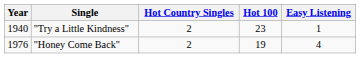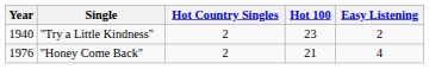"Try a Little Kindness" | Easy Listening: 1 -> 2
"Honey Come Back" | Hot 100: 19 -> 21
